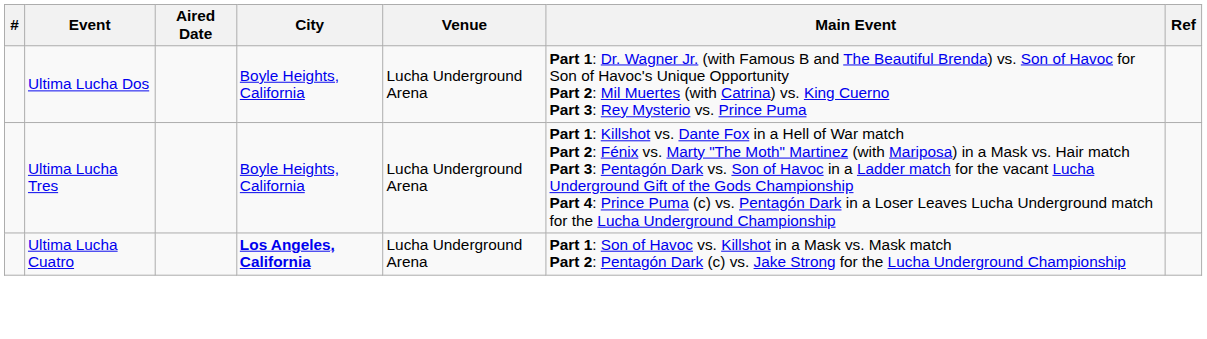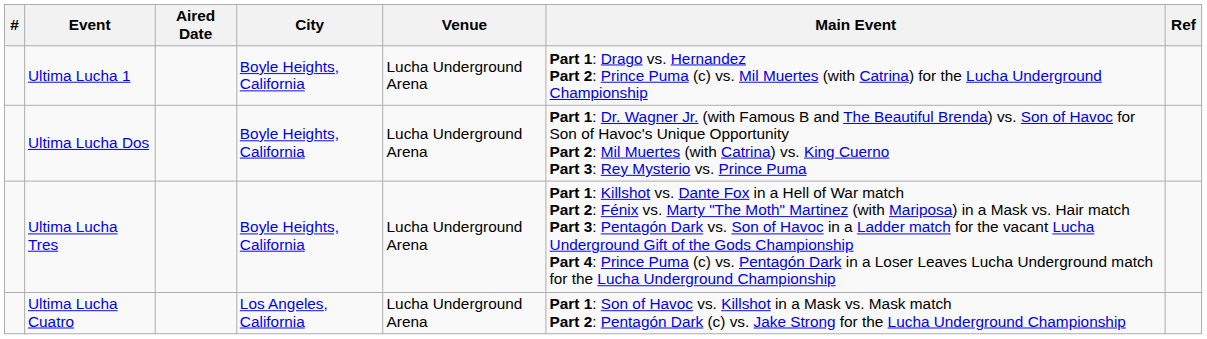+ row: Ultima Lucha 1 | Boyle Heights, California | Lucha Underground Arena | Part 1: Drago vs. Hernandez Part 2: Prince Puma (c) vs. Mil Muertes (with Catrina) for the Lucha Underground Championship
Ultima Lucha Cuatro | City: bold -> normal
